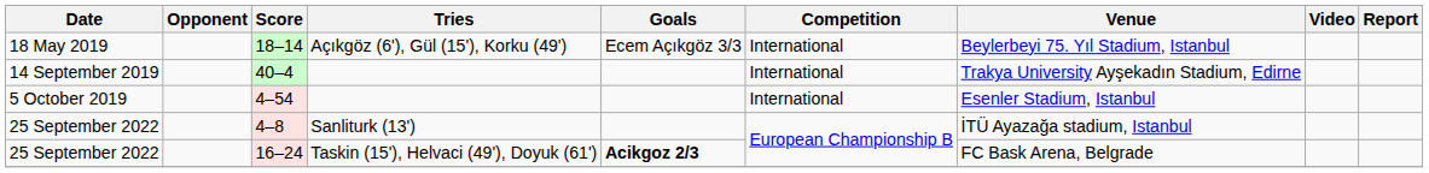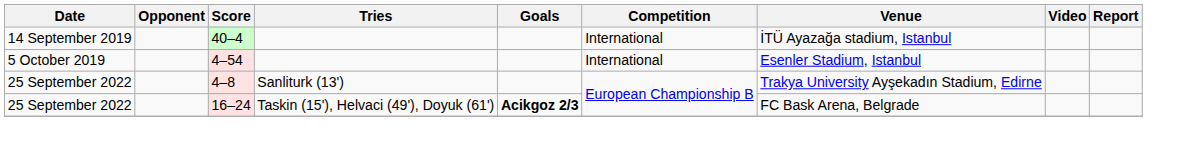- row: 18 May 2019 | 18–14 | Açıkgöz (6'), Gül (15'), Korku (49') | Ecem Açıkgöz 3/3 | International | Beylerbeyi 75. Yıl Stadium, Istanbul
40–4 | Venue: Trakya University Ayşekadın Stadium, Edirne -> İTÜ Ayazağa stadium, Istanbul
4–8 | Venue: İTÜ Ayazağa stadium, Istanbul -> Trakya University Ayşekadın Stadium, Edirne
